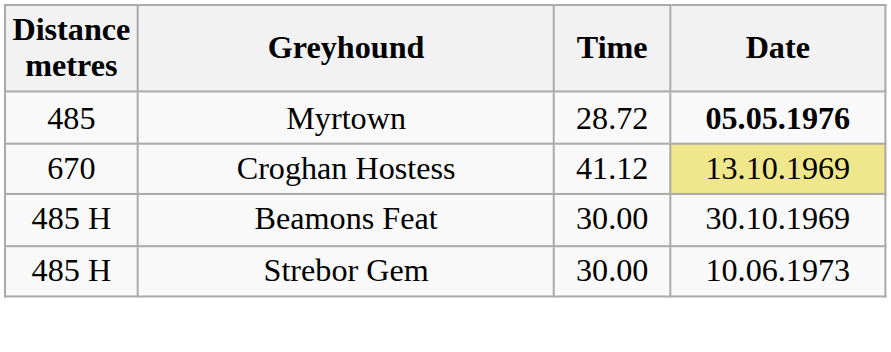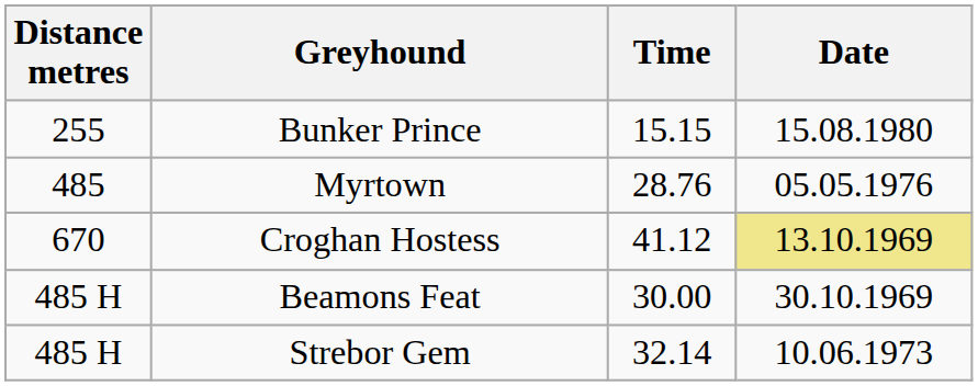+ row: 255 | Bunker Prince | 15.15 | 15.08.1980
Myrtown | Time: 28.72 -> 28.76
Myrtown | Date: bold -> normal
Strebor Gem | Time: 30.00 -> 32.14
